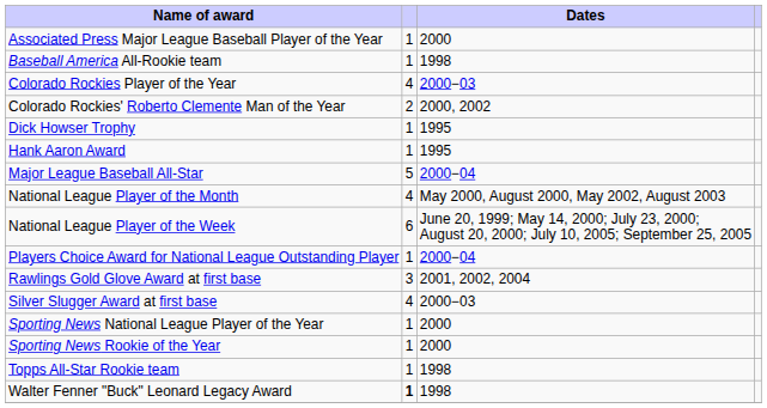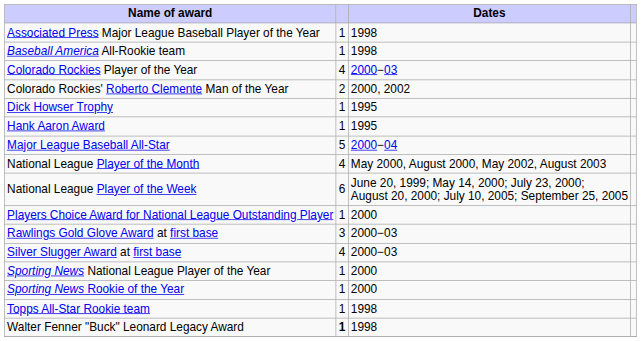Associated Press Major League Baseball Player of the Year | Dates: 2000 -> 1998
Players Choice Award for National League Outstanding Player | Dates: 2000−04 -> 2000
Rawlings Gold Glove Award at first base | Dates: 2001, 2002, 2004 -> 2000−03
